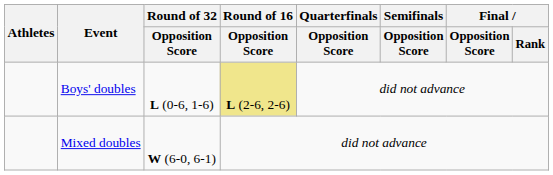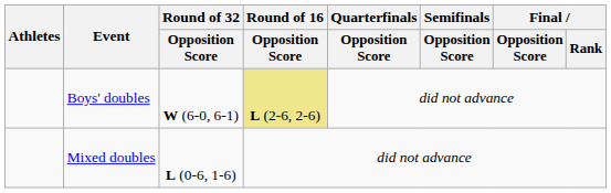Boys' doubles | Round of 32 / Opposition Score: L (0-6, 1-6) -> W (6-0, 6-1)
Mixed doubles | Round of 32 / Opposition Score: W (6-0, 6-1) -> L (0-6, 1-6)
